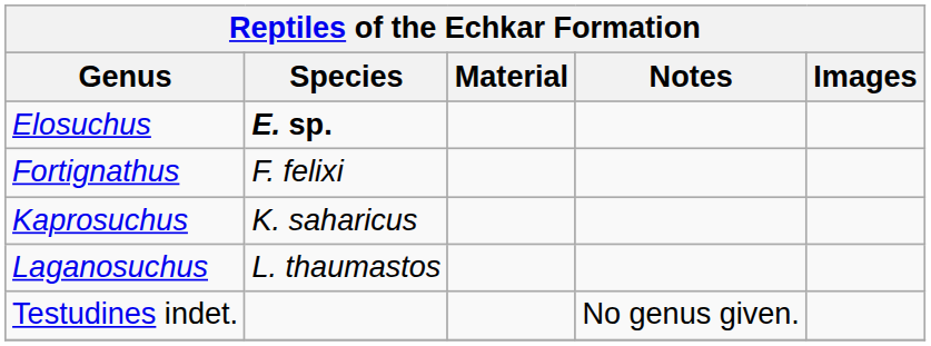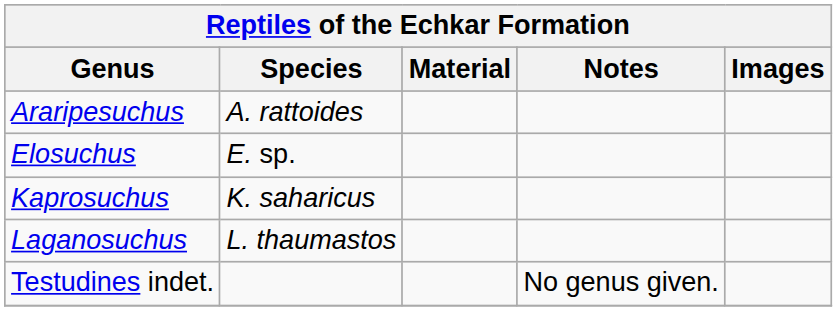+ row: Araripesuchus | A. rattoides
Elosuchus | Species: bold -> normal
- row: Fortignathus | F. felixi
